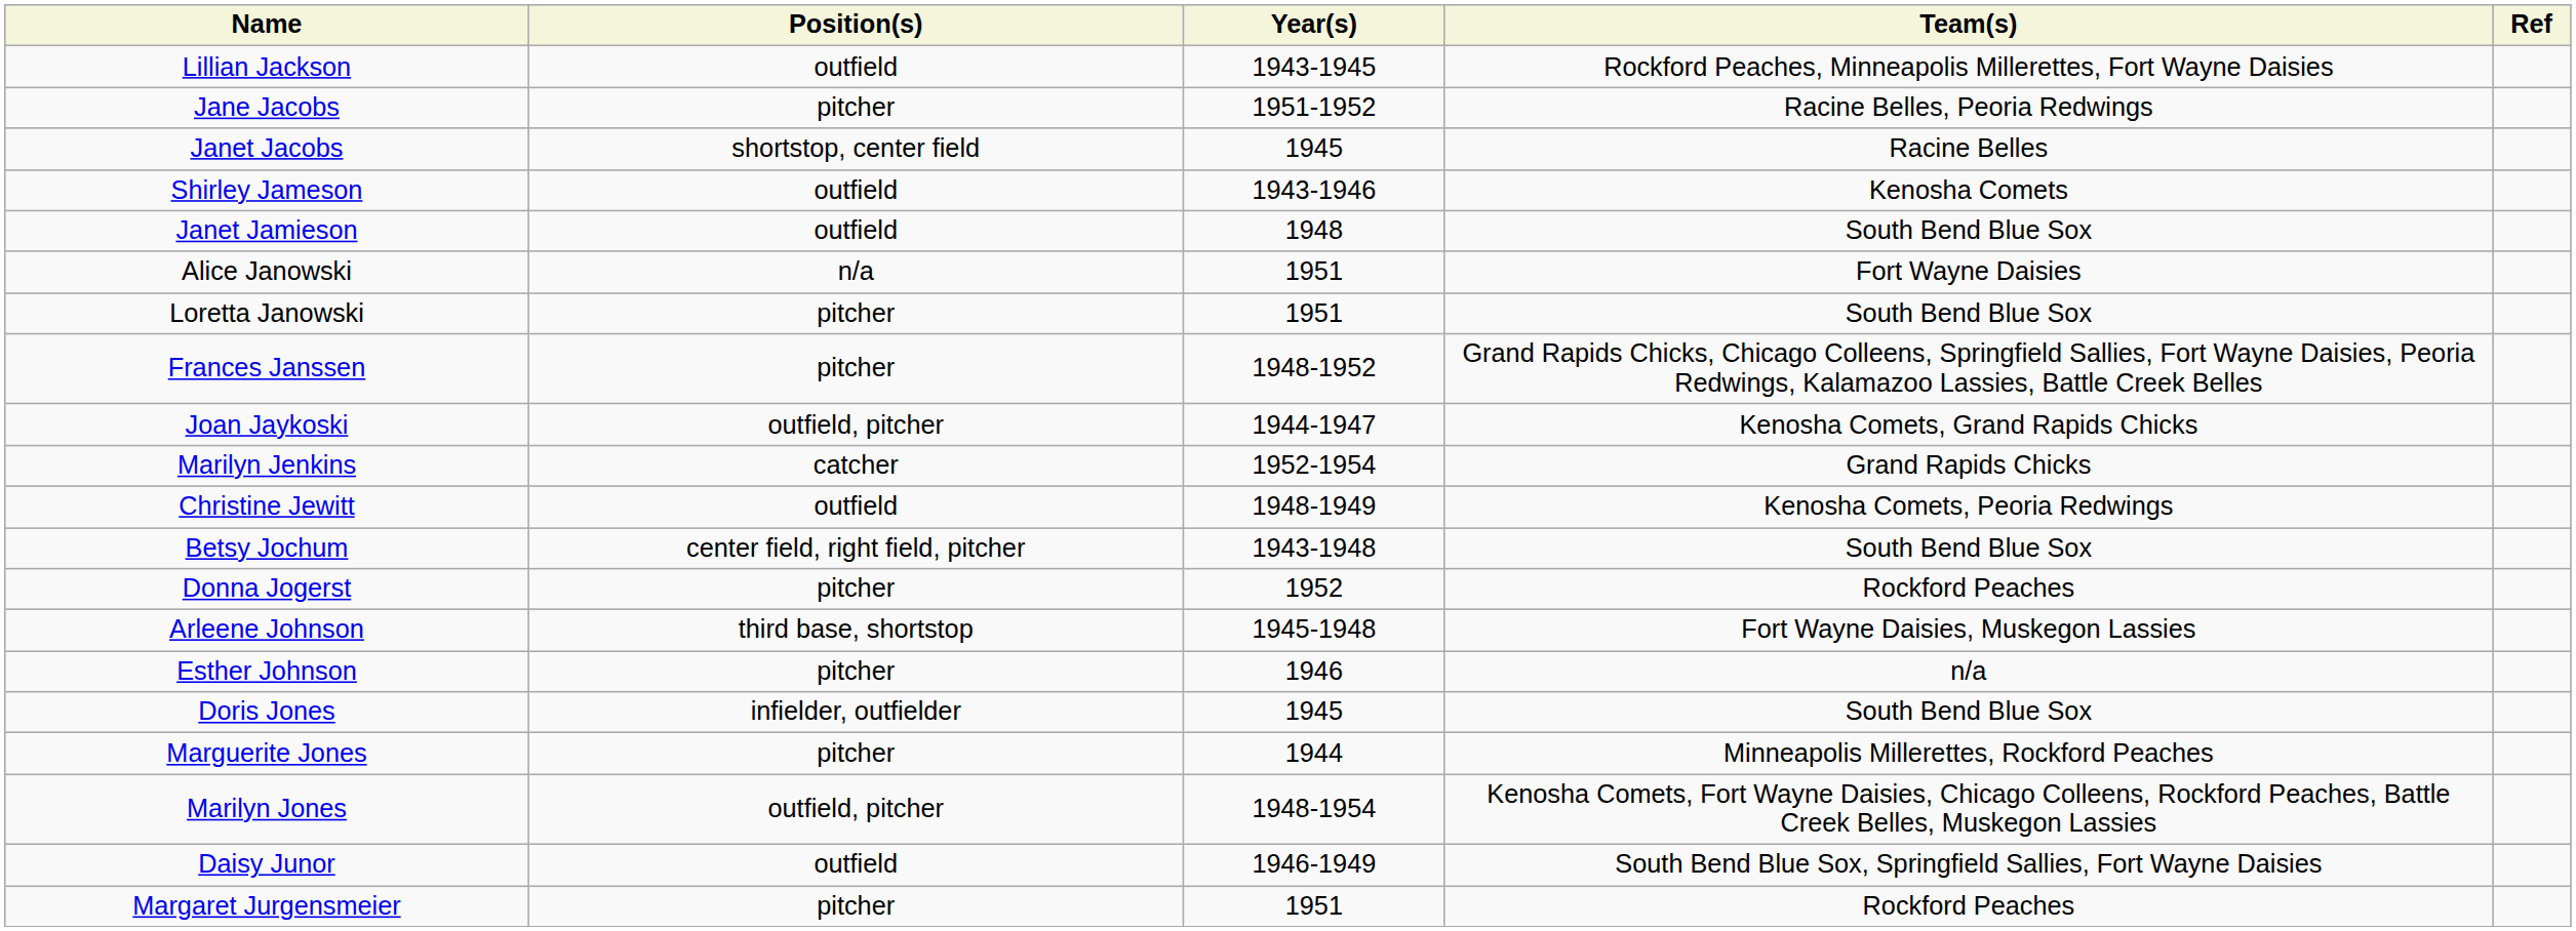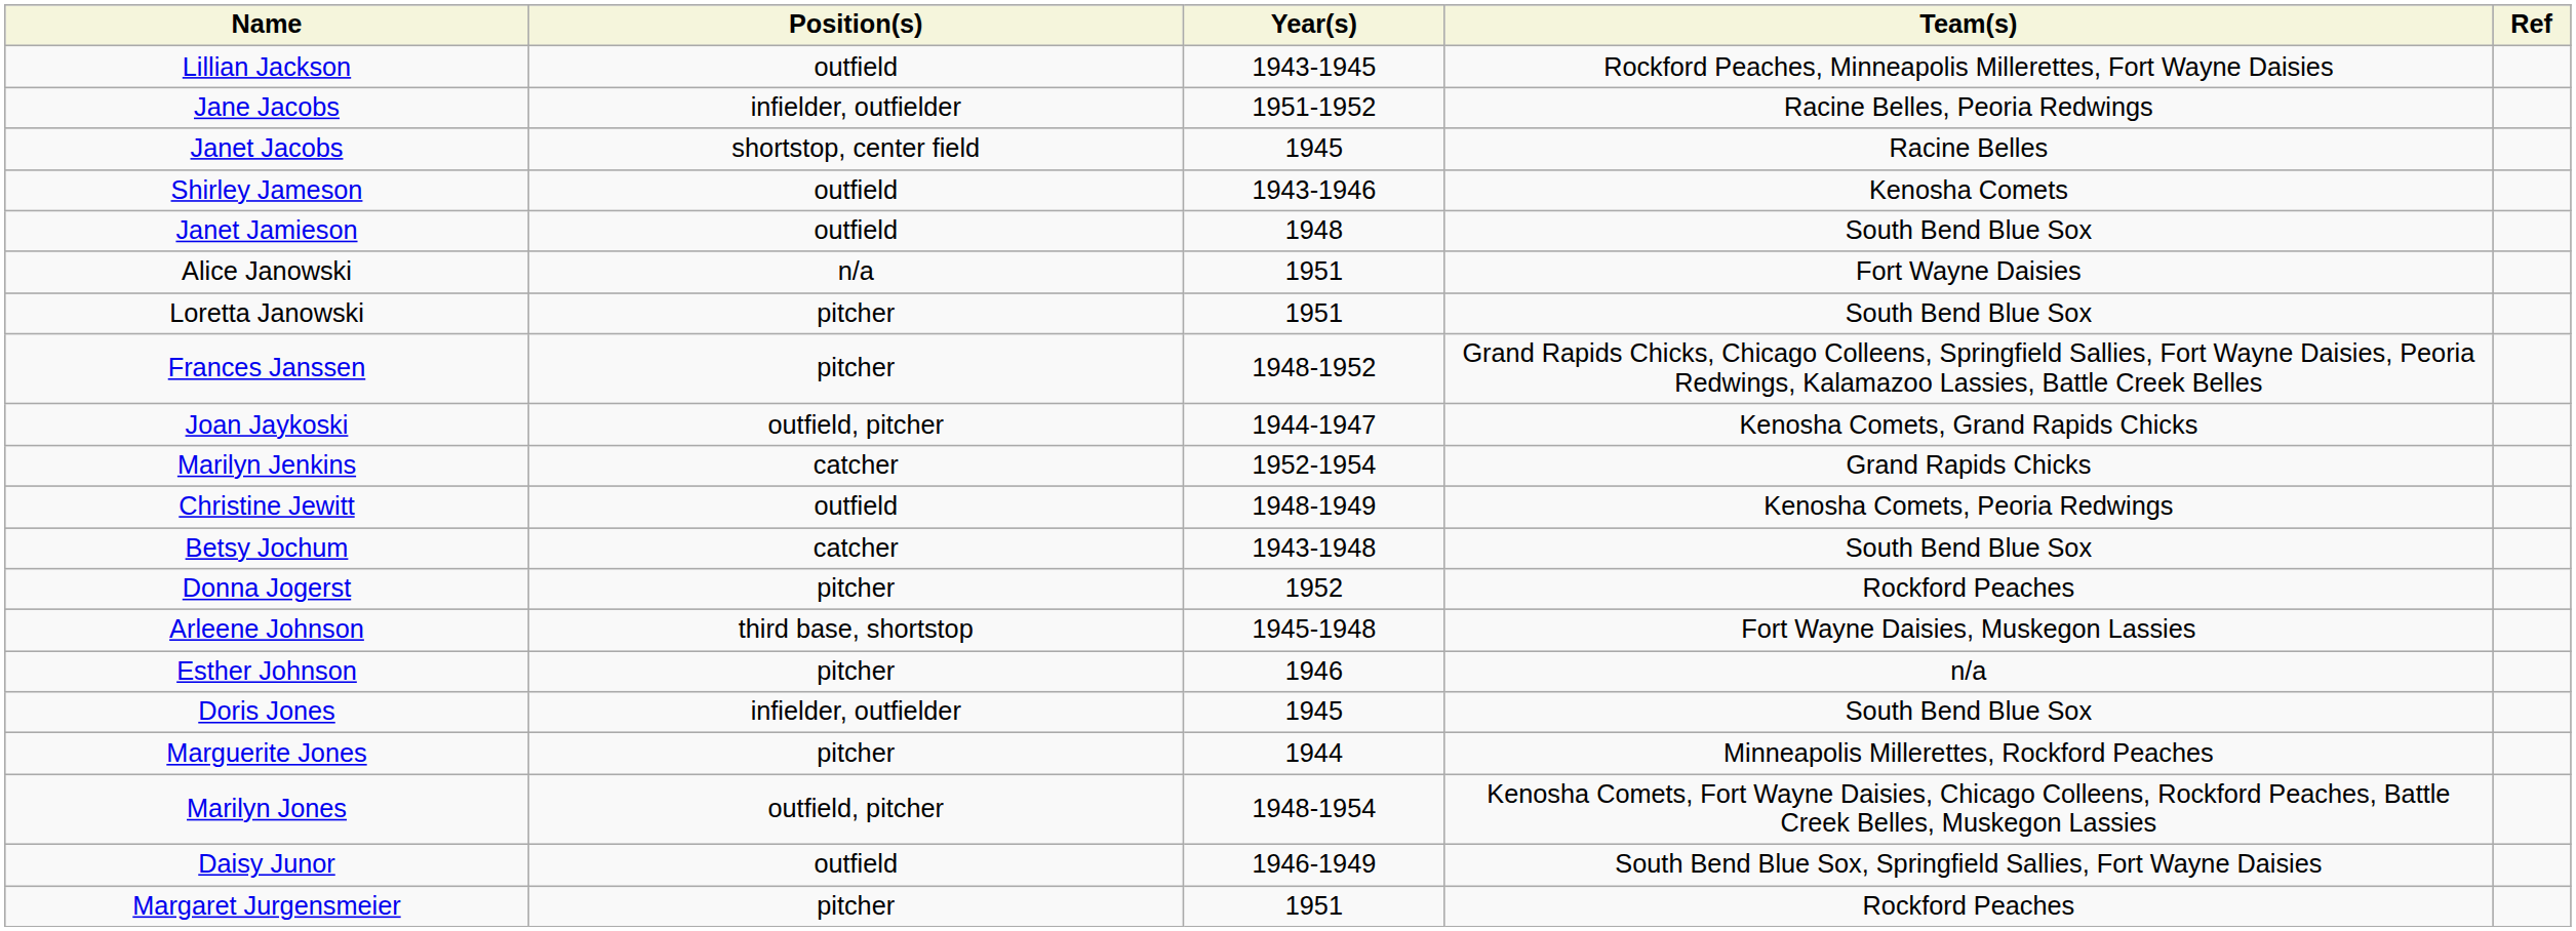Jane Jacobs | Position(s): pitcher -> infielder, outfielder
Betsy Jochum | Position(s): center field, right field, pitcher -> catcher
